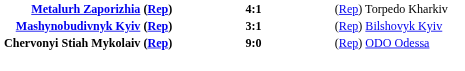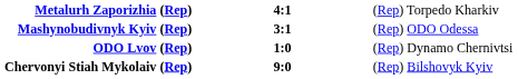Mashynobudivnyk Kyiv (Rep) | column 3: (Rep) Bilshovyk Kyiv -> (Rep) ODO Odessa
+ row: ODO Lvov (Rep) | 1:0 | (Rep) Dynamo Chernivtsi
Chervonyi Stiah Mykolaiv (Rep) | column 3: (Rep) ODO Odessa -> (Rep) Bilshovyk Kyiv
